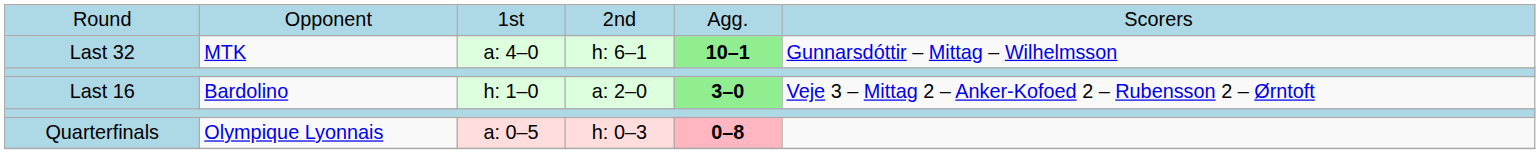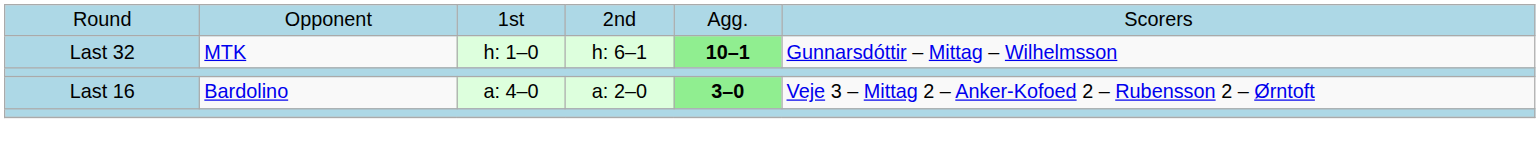Last 32 | column 3: a: 4–0 -> h: 1–0
Last 16 | column 3: h: 1–0 -> a: 4–0
- row: Quarterfinals | Olympique Lyonnais | a: 0–5 | h: 0–3 | 0–8
